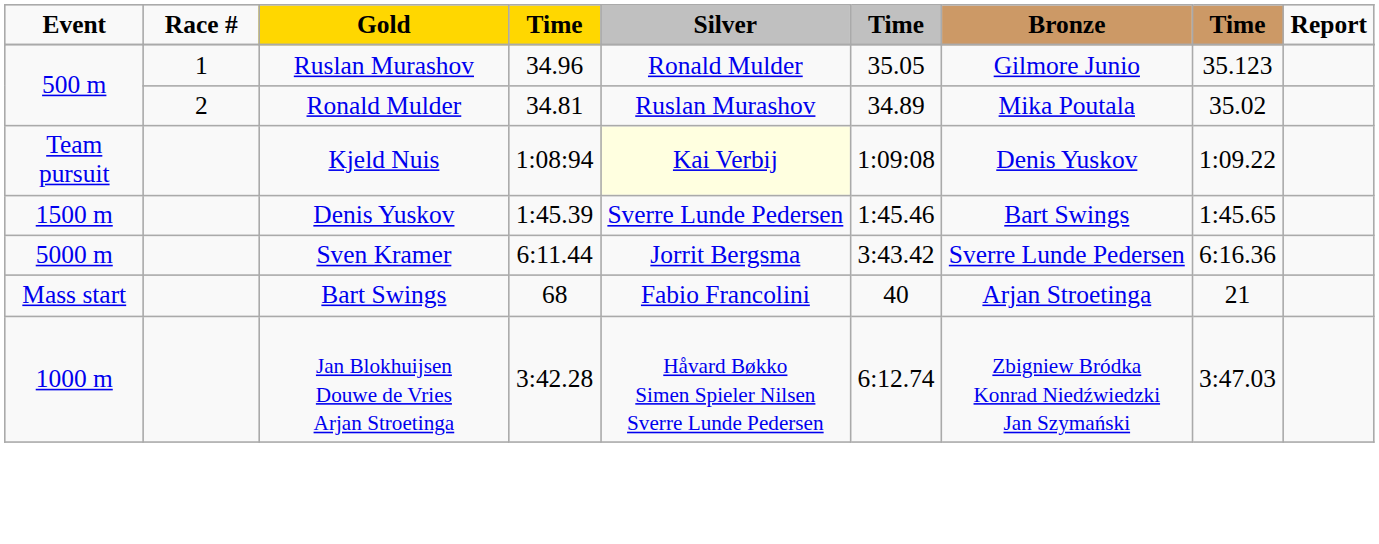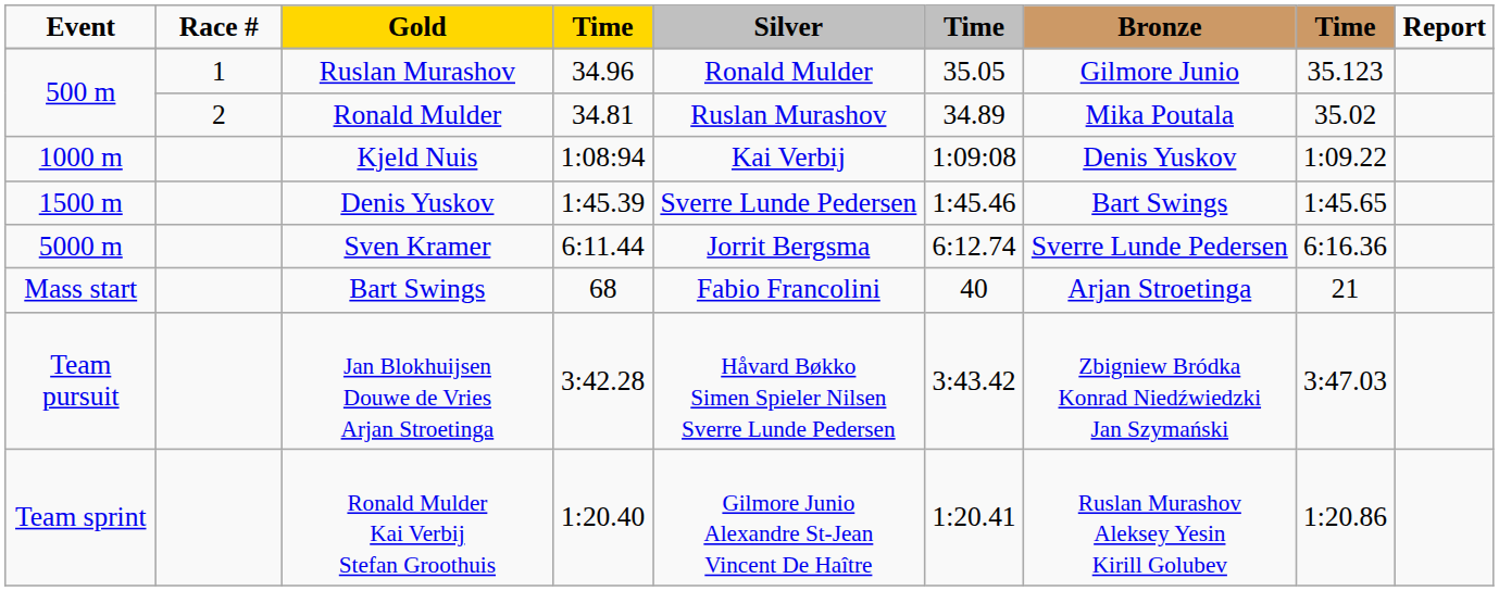Kjeld Nuis | Event: Team pursuit -> 1000 m
Kjeld Nuis | Silver: lightyellow background -> no background
Sven Kramer | column 6: 3:43.42 -> 6:12.74
Jan Blokhuijsen Douwe de Vries Arjan Stroetinga | Event: 1000 m -> Team pursuit
Jan Blokhuijsen Douwe de Vries Arjan Stroetinga | column 6: 6:12.74 -> 3:43.42
+ row: Team sprint | Ronald Mulder Kai Verbij Stefan Groothuis | 1:20.40 | Gilmore Junio Alexandre St-Jean Vincent De Haître | 1:20.41 | Ruslan Murashov Aleksey Yesin Kirill Golubev | 1:20.86
